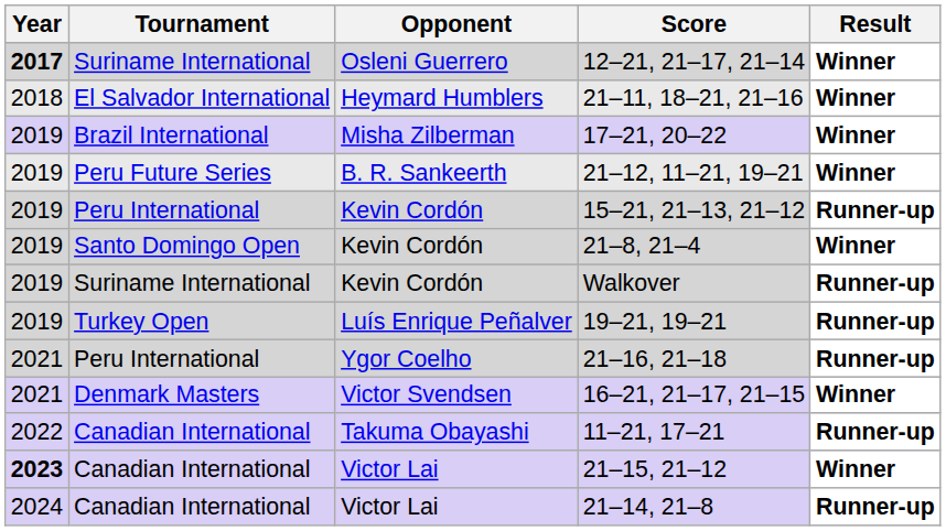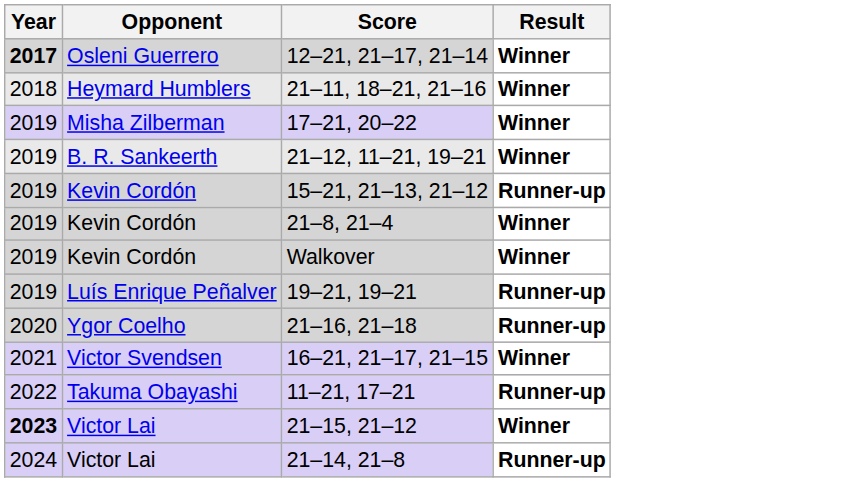- column: Tournament | Suriname International | El Salvador International | Brazil International | Peru Future Series | Peru International | Santo Domingo Open | Suriname International | Turkey Open | Peru International | Denmark Masters | Canadian International | Canadian International | Canadian International
Walkover | Result: Runner-up -> Winner
21–16, 21–18 | Year: 2021 -> 2020
